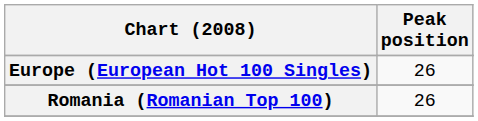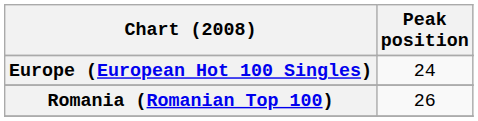Europe (European Hot 100 Singles) | Peak position: 26 -> 24
